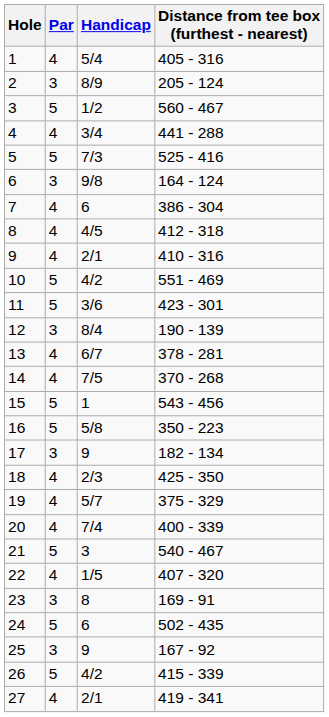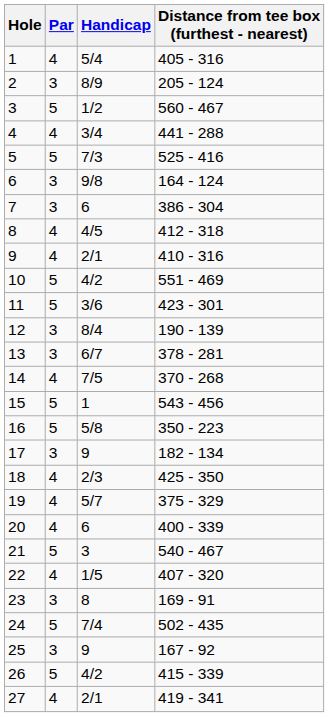7 | Par: 4 -> 3
13 | Par: 4 -> 3
20 | Handicap: 7/4 -> 6
24 | Handicap: 6 -> 7/4
